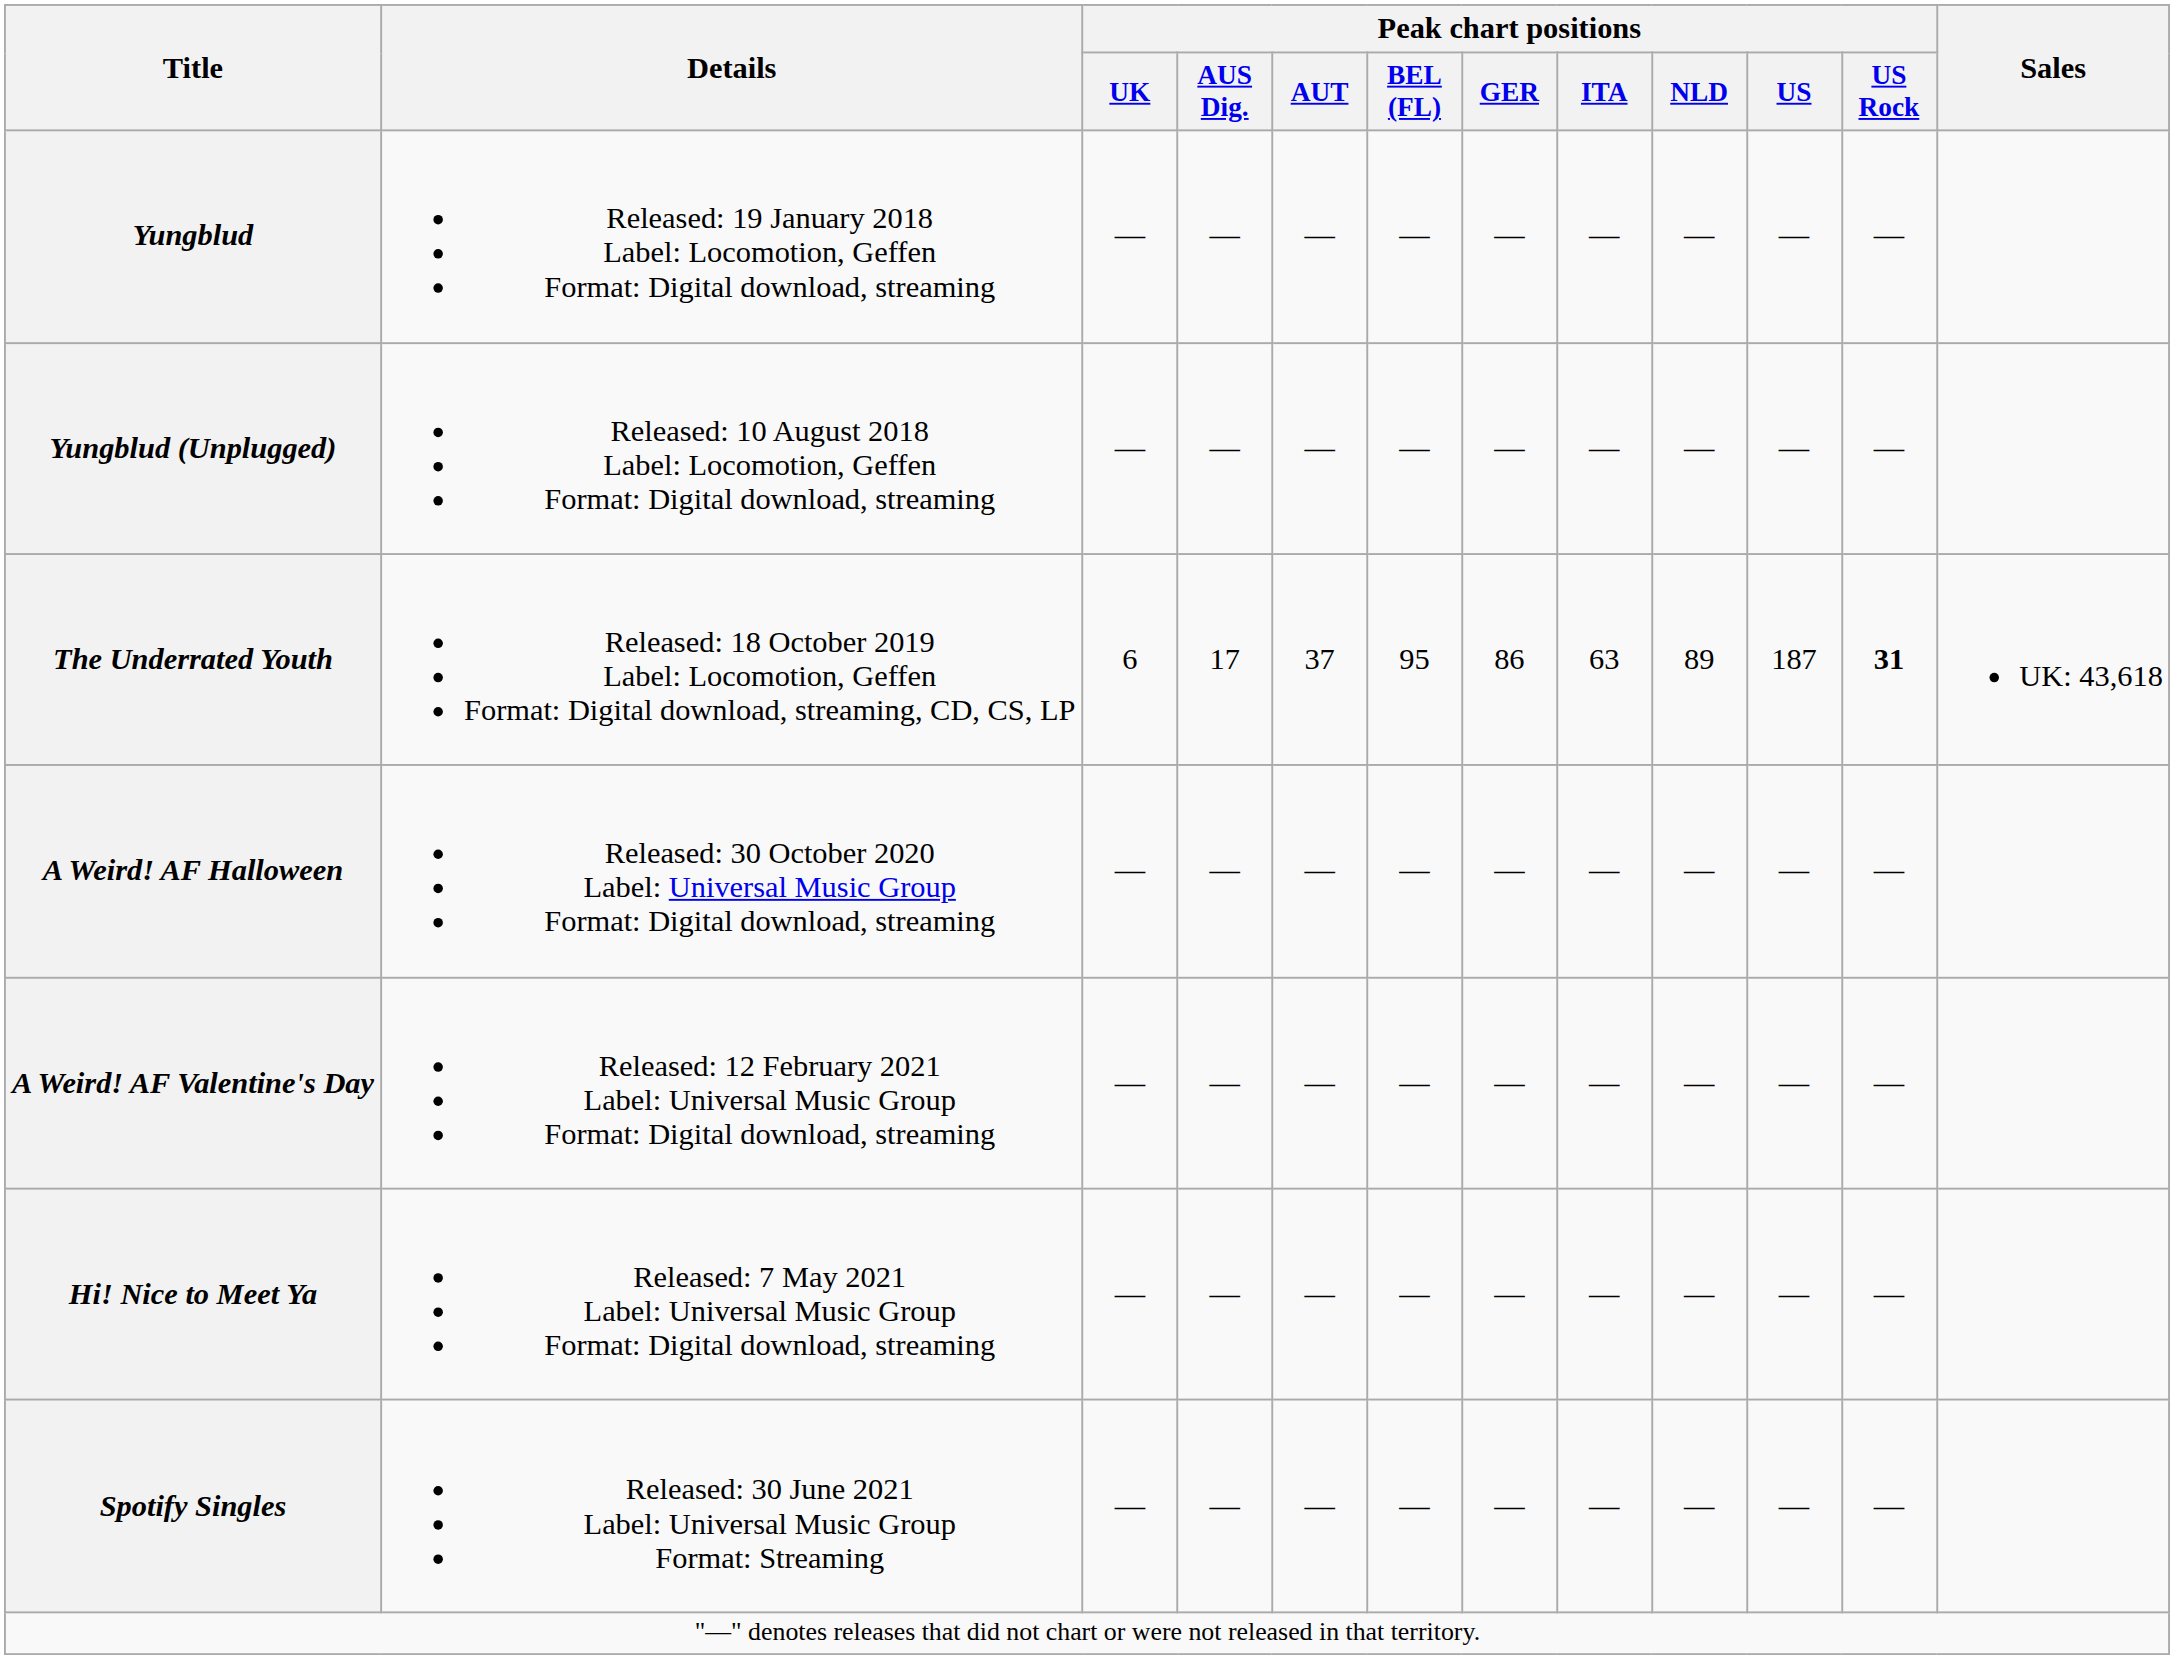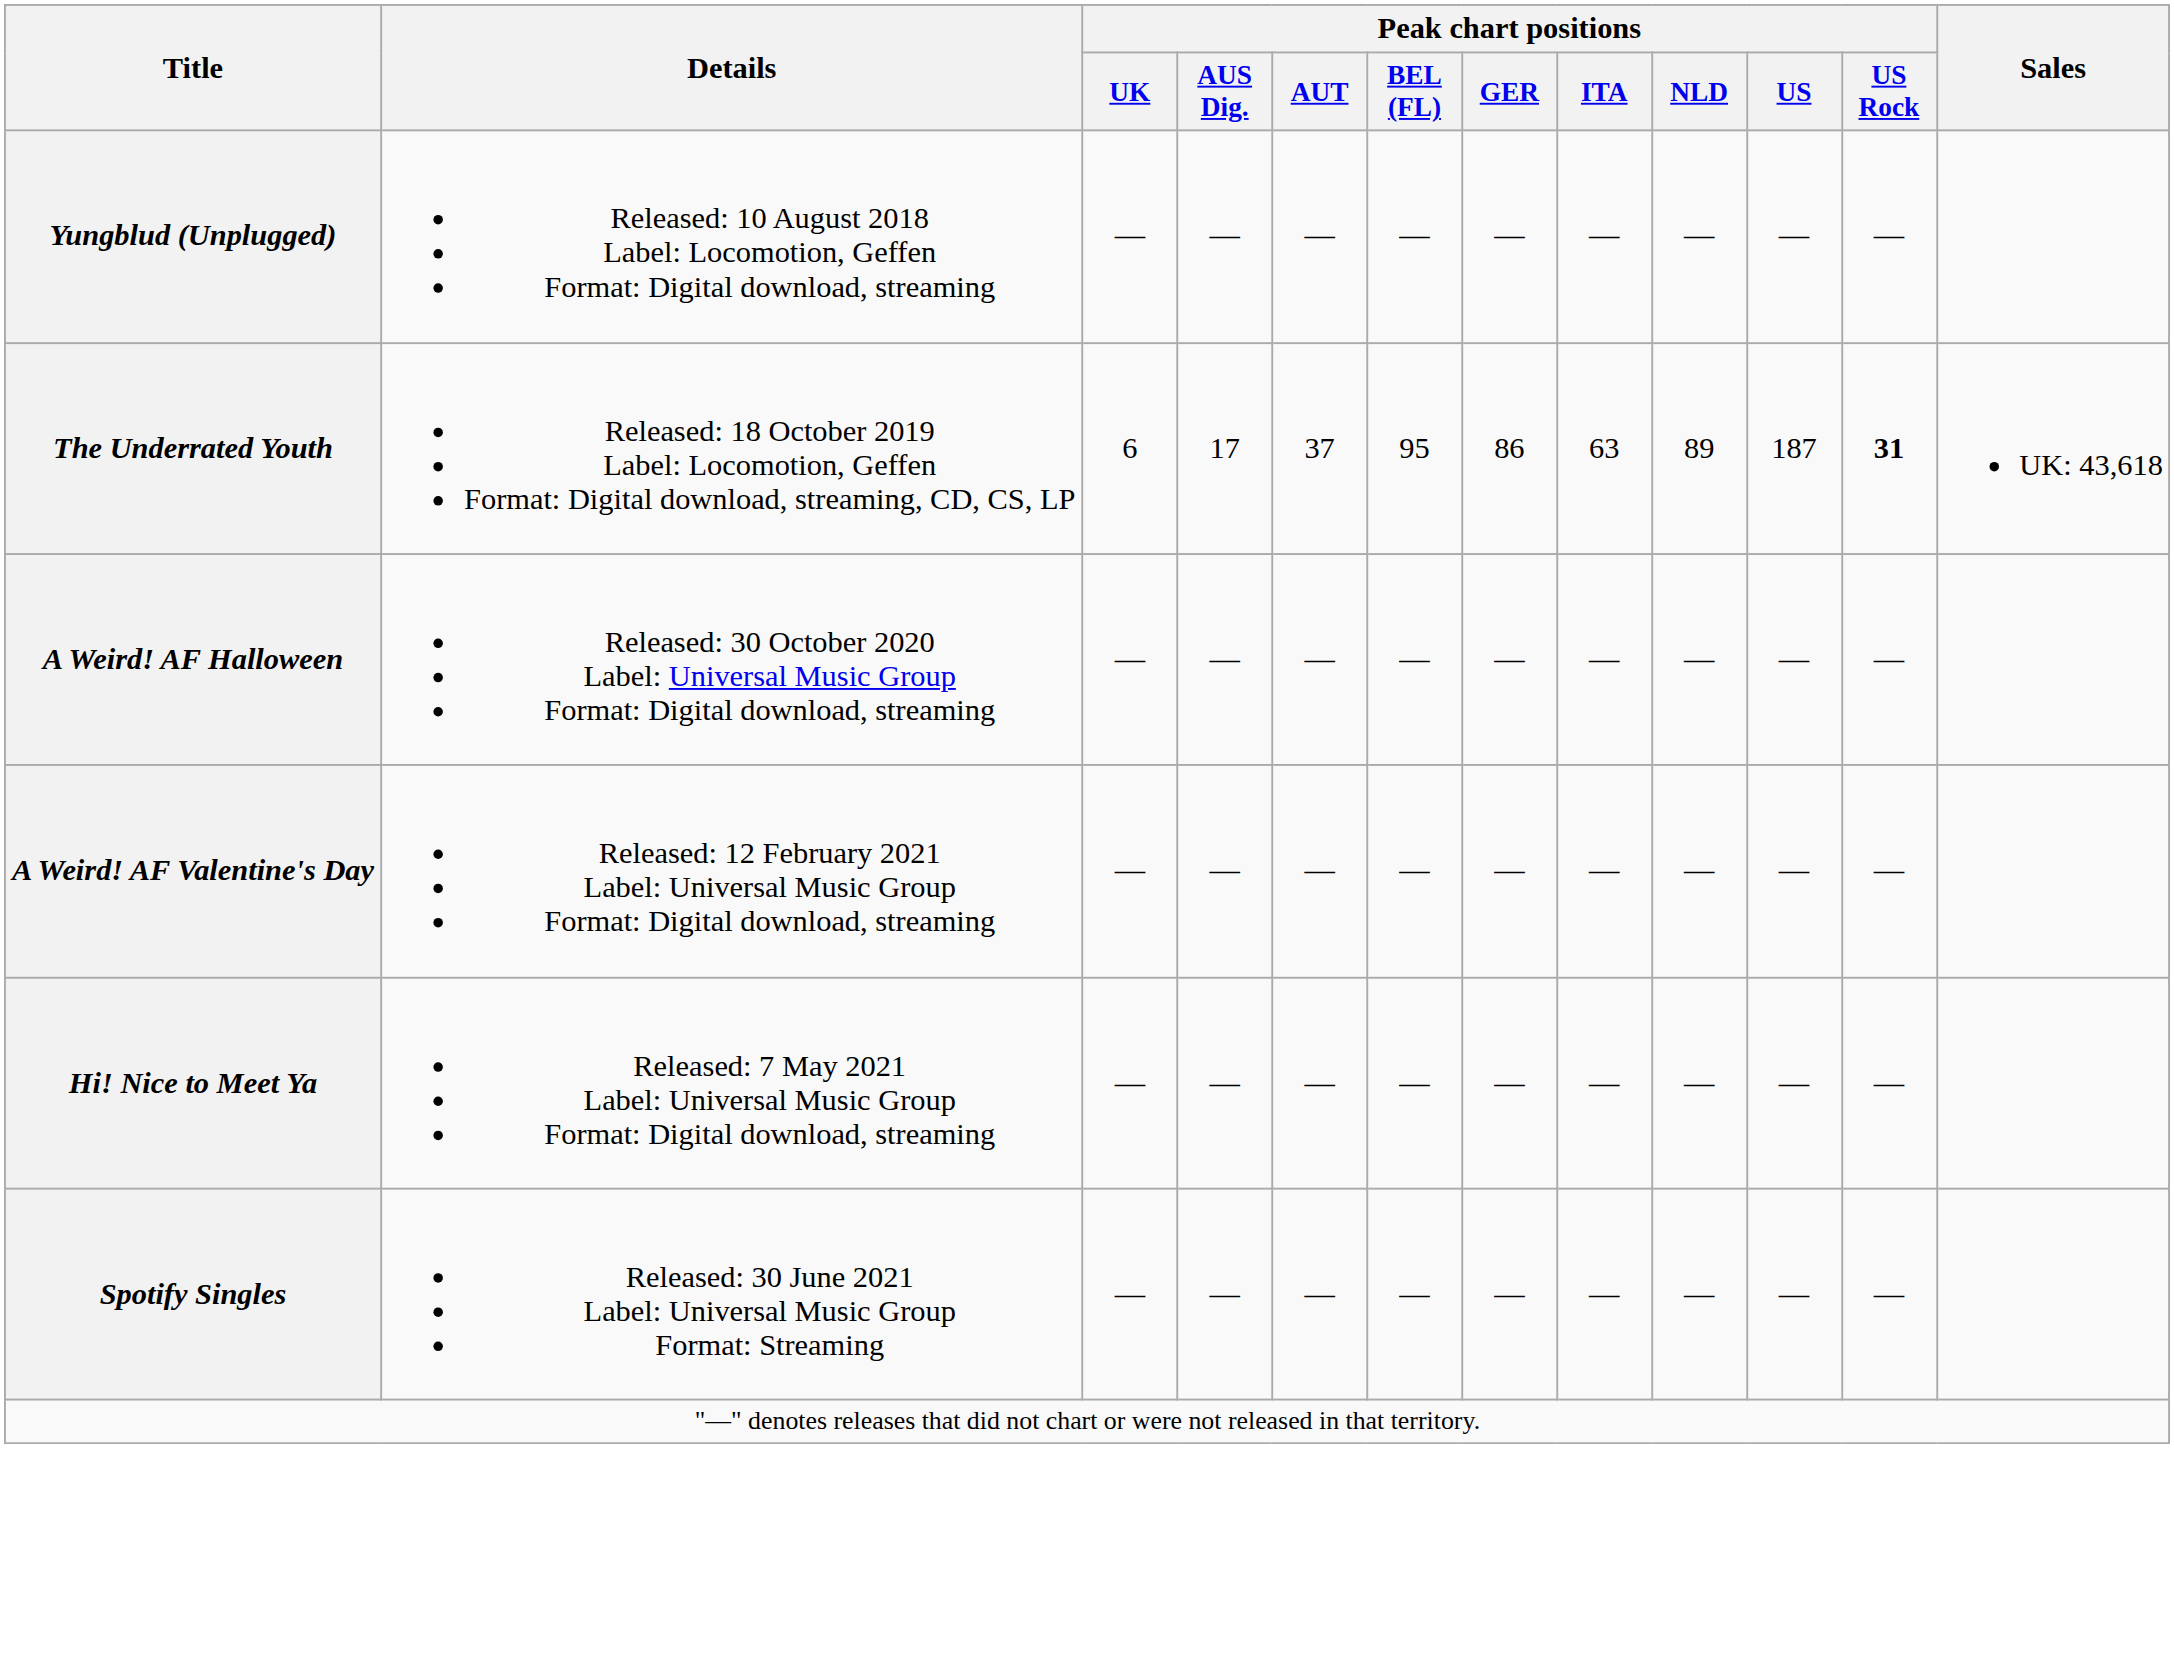- row: Yungblud | Released: 19 January 2018 Label: Locomotion, Geffen Format: Digital download, streaming | — | — | — | — | — | — | — | — | —
